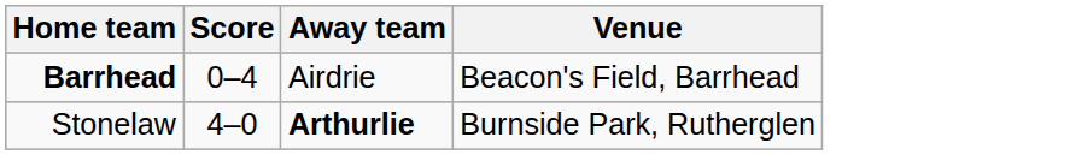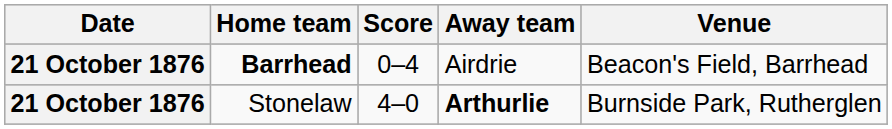+ column: Date | 21 October 1876 | 21 October 1876
